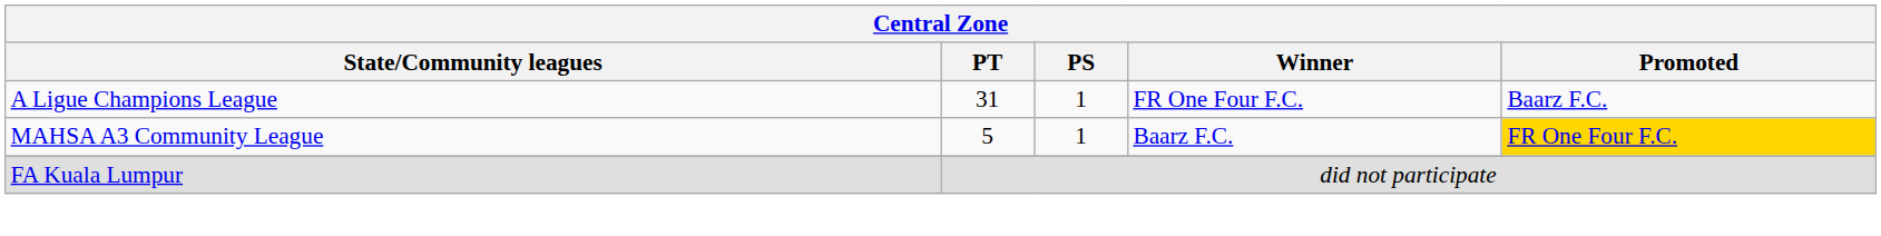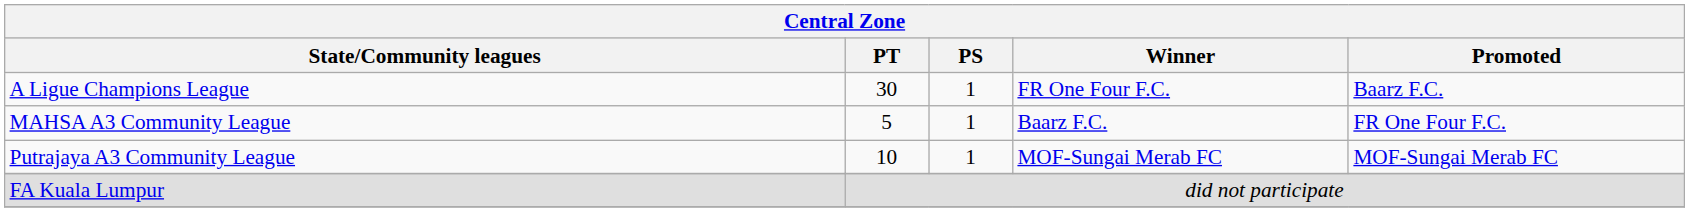A Ligue Champions League | PT: 31 -> 30
MAHSA A3 Community League | Promoted: gold background -> no background
+ row: Putrajaya A3 Community League | 10 | 1 | MOF-Sungai Merab FC | MOF-Sungai Merab FC
